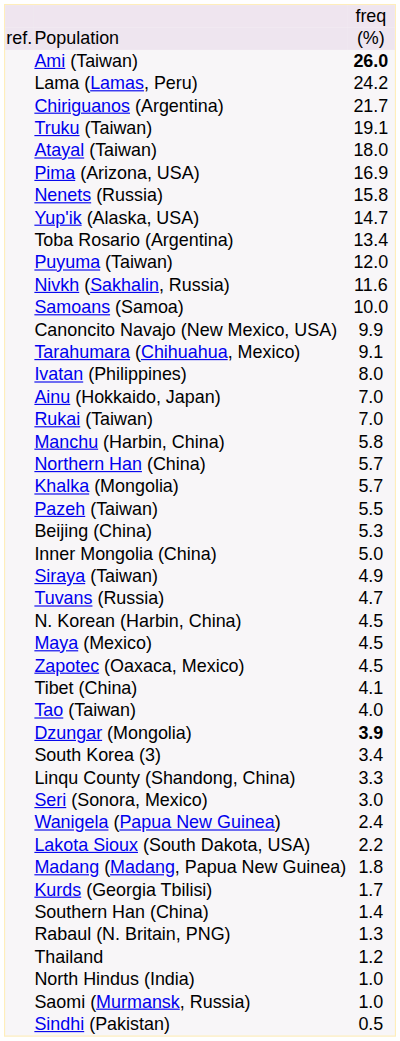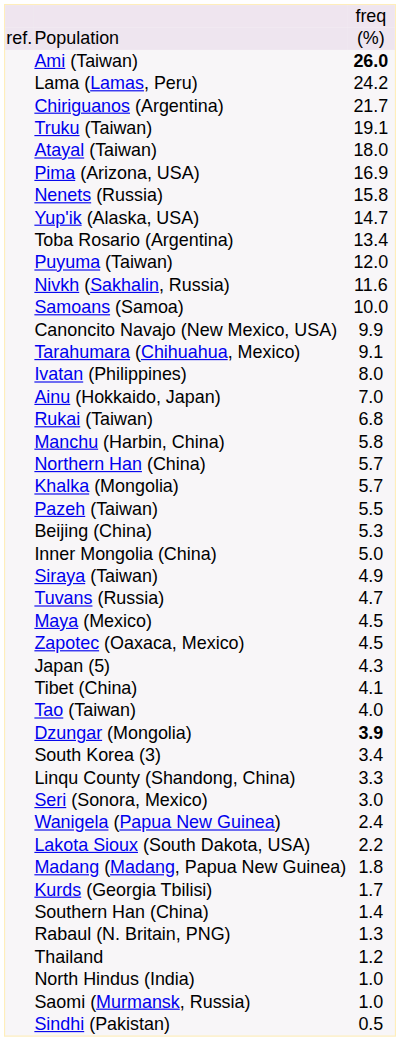Rukai (Taiwan) | column 3: 7.0 -> 6.8
- row: N. Korean (Harbin, China) | 4.5
+ row: Japan (5) | 4.3
